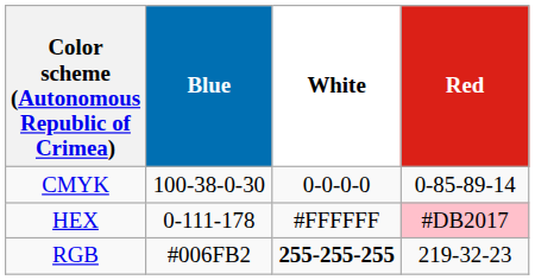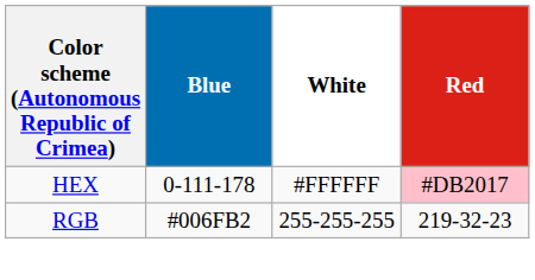- row: CMYK | 100-38-0-30 | 0-0-0-0 | 0-85-89-14
RGB | White: bold -> normal
